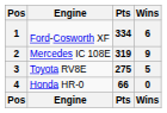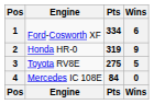2 | Engine: Mercedes IC 108E -> Honda HR-0
4 | Engine: Honda HR-0 -> Mercedes IC 108E
4 | Pts: 66 -> 84
